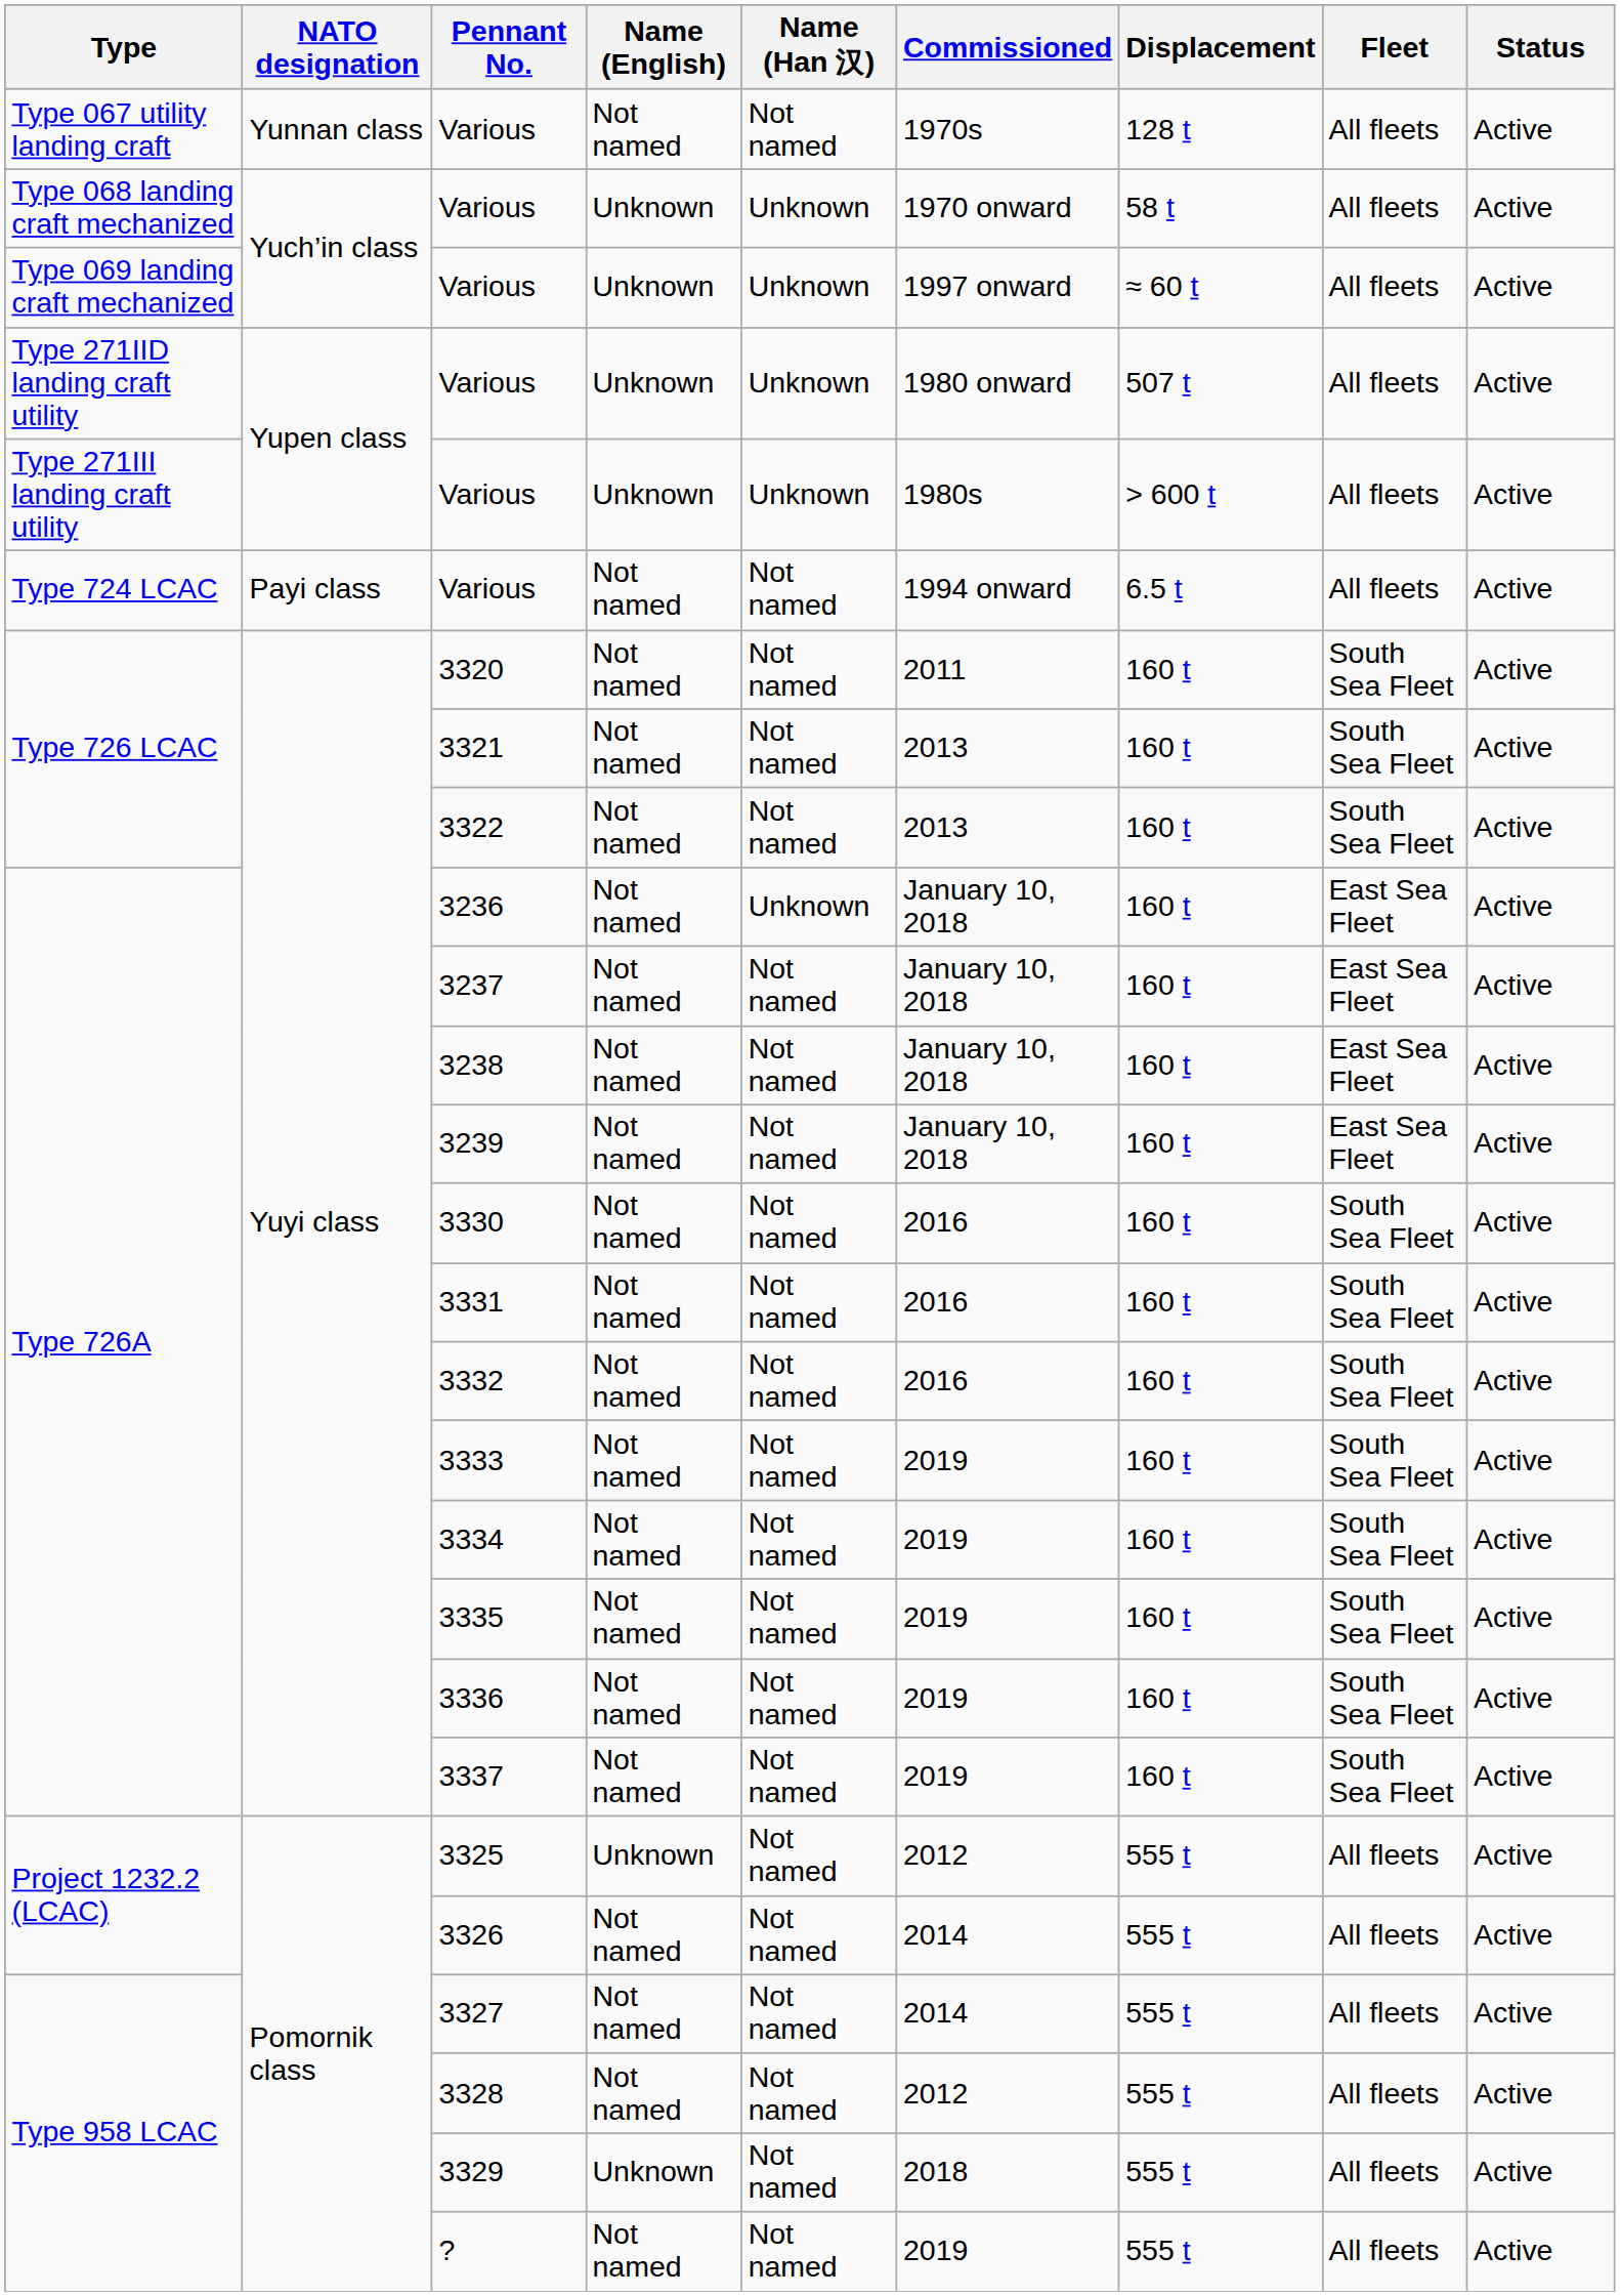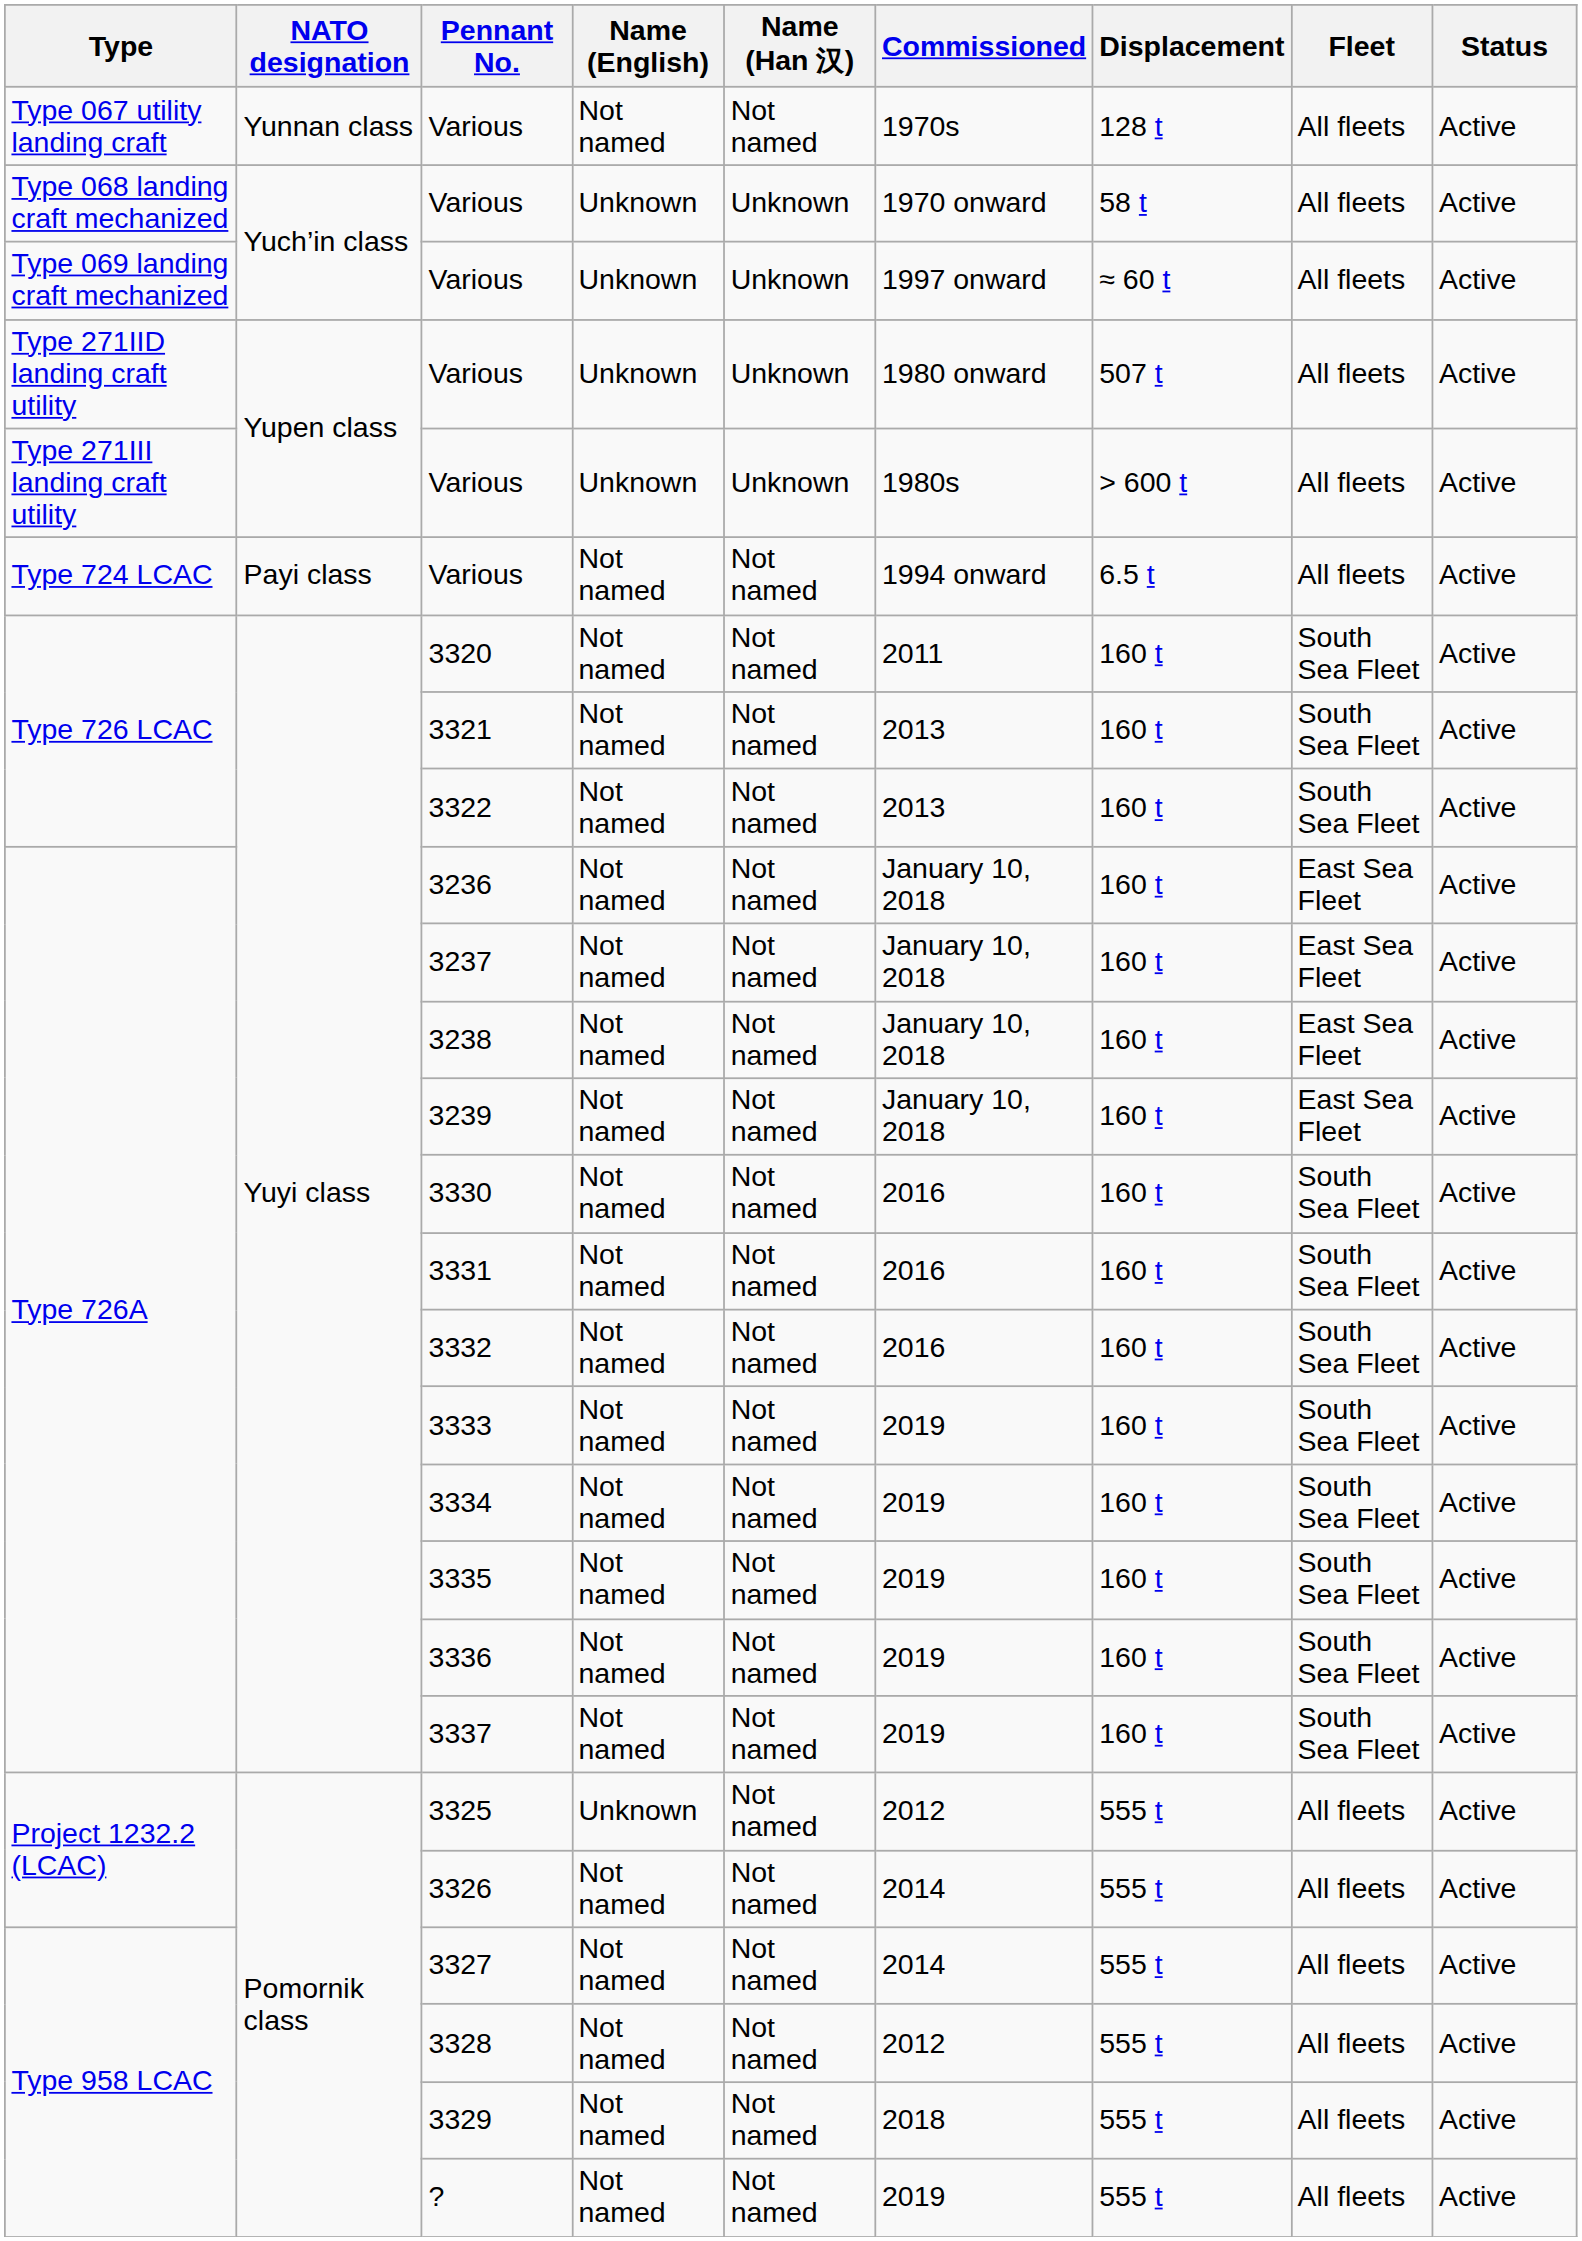3236 | Name (Han 汉): Unknown -> Not named
3329 | Name (English): Unknown -> Not named
